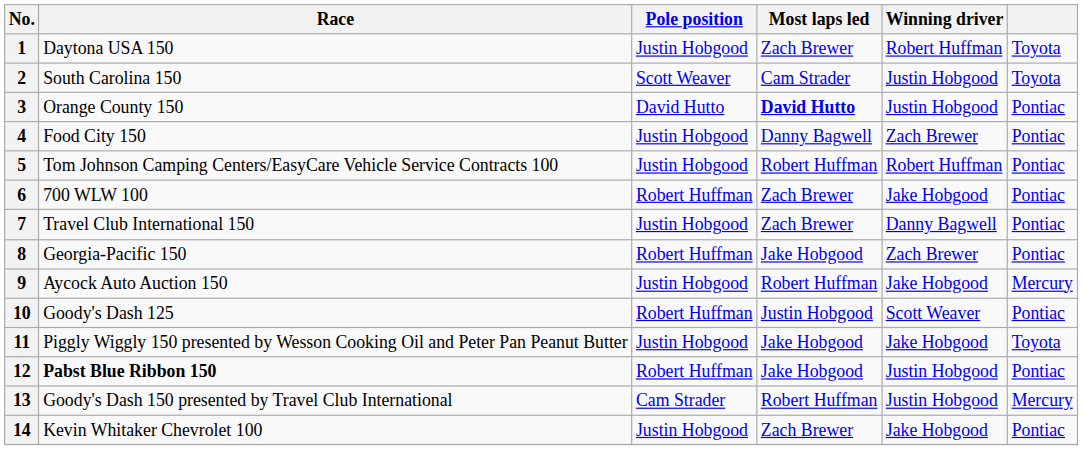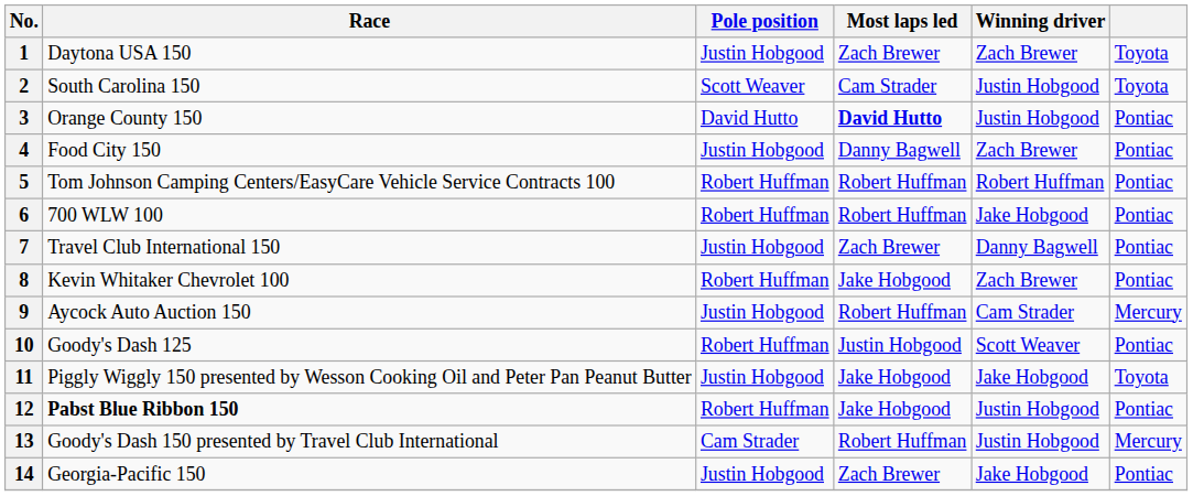1 | Winning driver: Robert Huffman -> Zach Brewer
5 | Pole position: Justin Hobgood -> Robert Huffman
6 | Most laps led: Zach Brewer -> Robert Huffman
8 | Race: Georgia-Pacific 150 -> Kevin Whitaker Chevrolet 100
9 | Winning driver: Jake Hobgood -> Cam Strader
14 | Race: Kevin Whitaker Chevrolet 100 -> Georgia-Pacific 150
